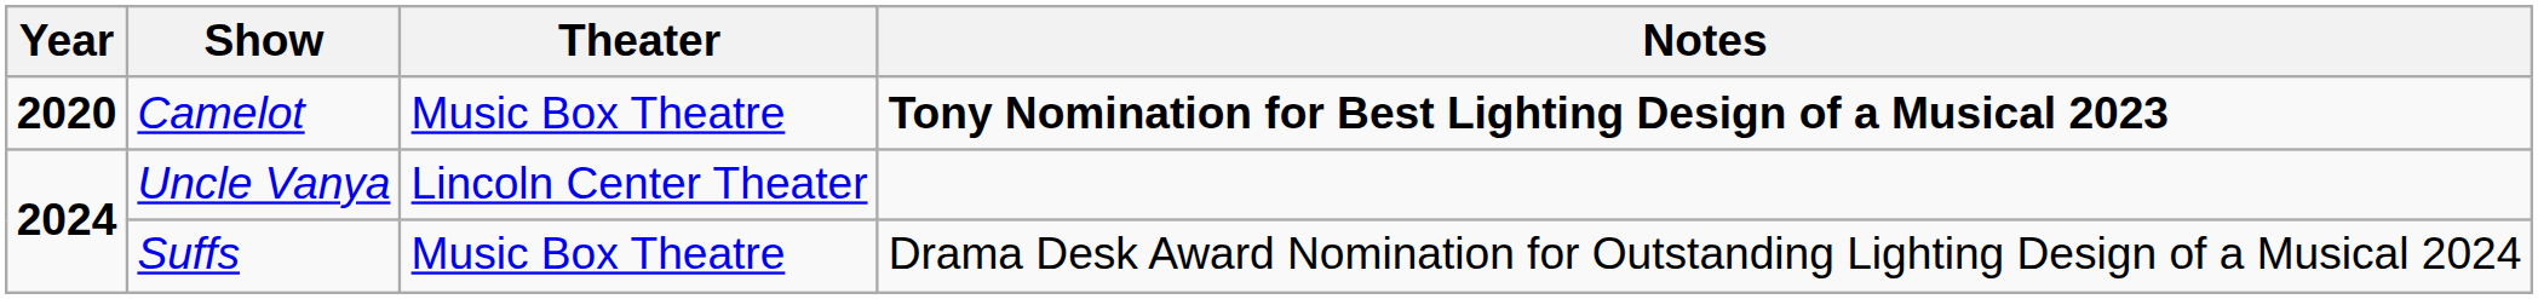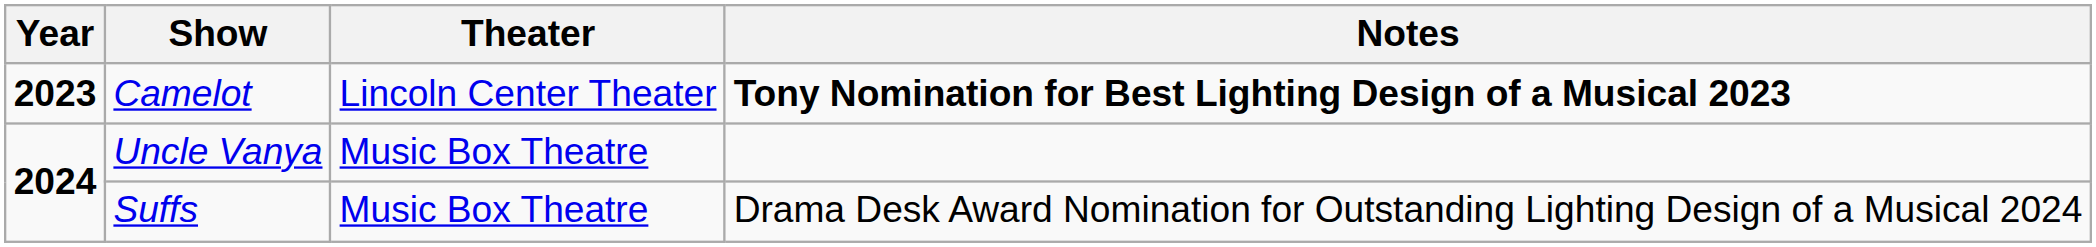Camelot | Year: 2020 -> 2023
Camelot | Theater: Music Box Theatre -> Lincoln Center Theater
Uncle Vanya | Theater: Lincoln Center Theater -> Music Box Theatre
